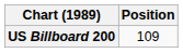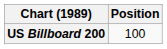US Billboard 200 | Position: 109 -> 100
